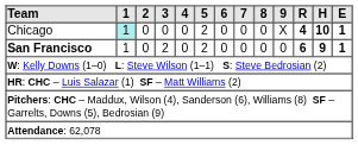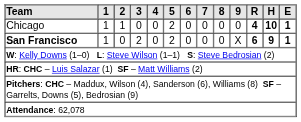Chicago | 1: paleturquoise background -> no background
Chicago | 2: 0 -> 1
Chicago | 9: X -> 0
San Francisco | 9: 0 -> X
